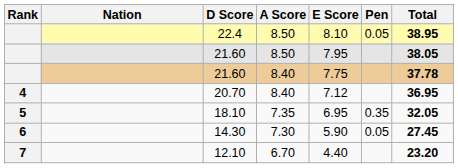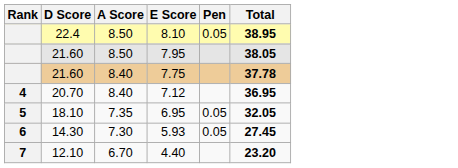- column: Nation
18.10 | Pen: 0.35 -> 0.05
14.30 | E Score: 5.90 -> 5.93
